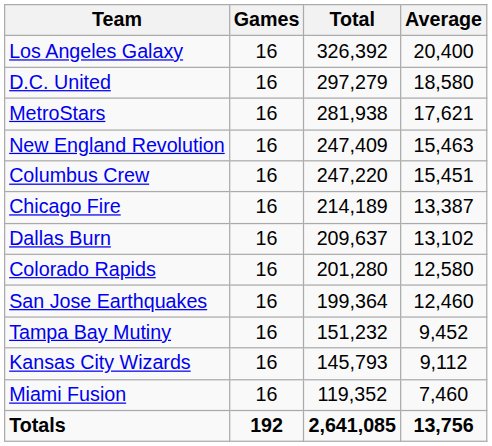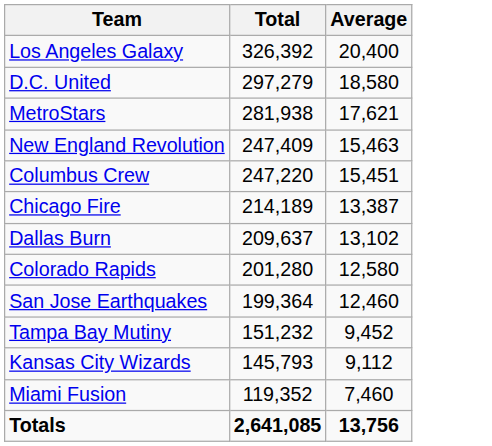- column: Games | 16 | 16 | 16 | 16 | 16 | 16 | 16 | 16 | 16 | 16 | 16 | 16 | 192
